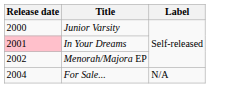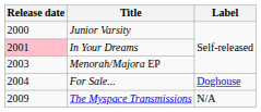Menorah/Majora EP | Release date: 2002 -> 2003
For Sale... | Label: N/A -> Doghouse
+ row: 2009 | The Myspace Transmissions | N/A
